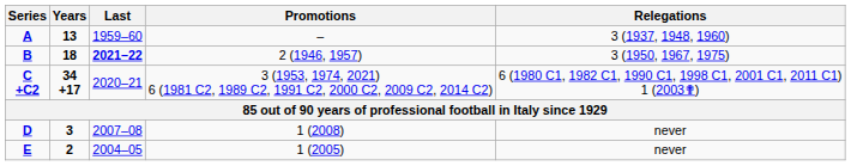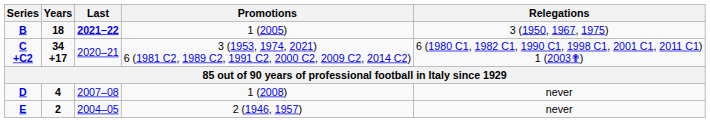- row: A | 13 | 1959–60 | – | 3 (1937, 1948, 1960)
B | Promotions: 2 (1946, 1957) -> 1 (2005)
D | Years: 3 -> 4
E | Promotions: 1 (2005) -> 2 (1946, 1957)
